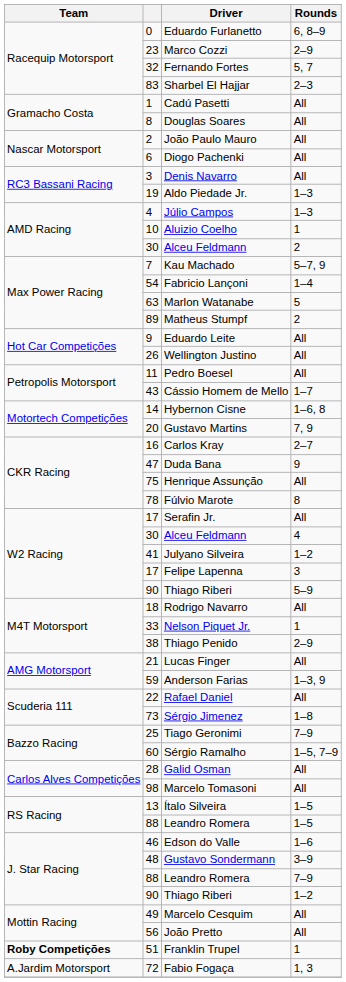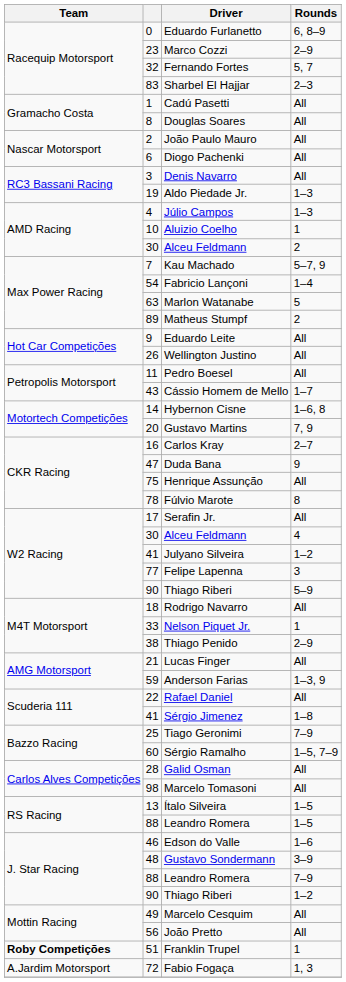Felipe Lapenna | column 2: 17 -> 77
Sérgio Jimenez | column 2: 73 -> 41
